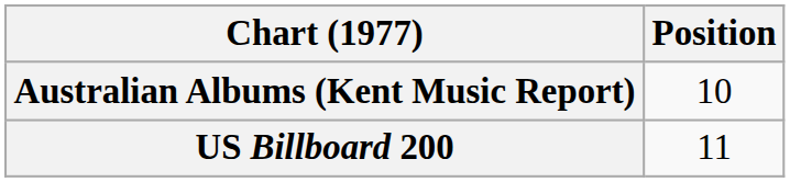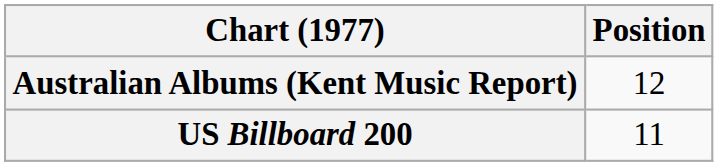Australian Albums (Kent Music Report) | Position: 10 -> 12
